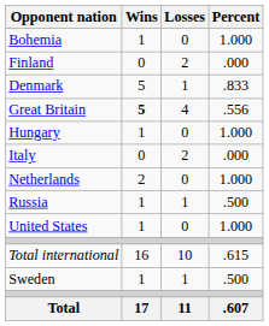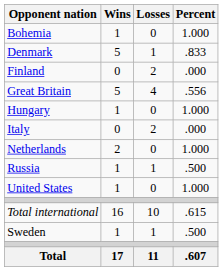rows swapped: Denmark <-> Finland
Great Britain | Wins: bold -> normal
